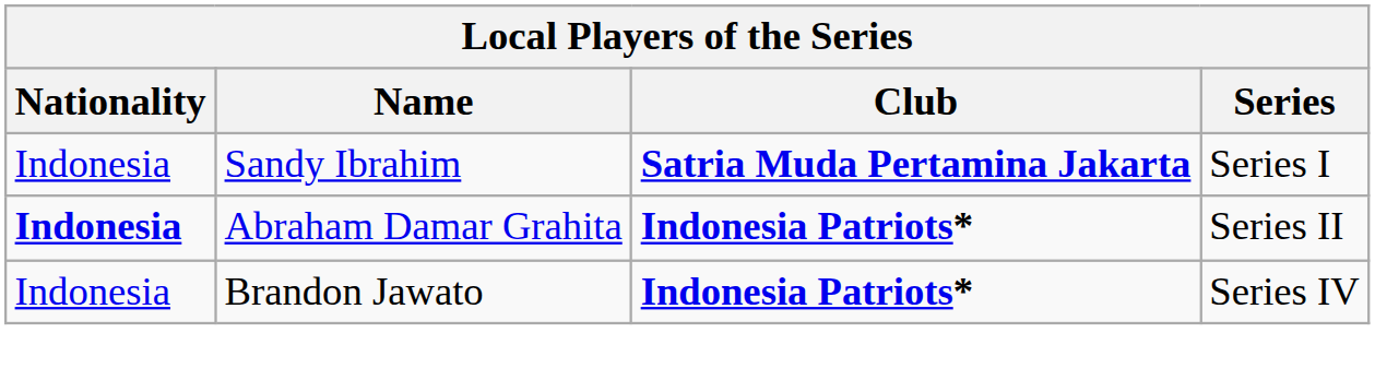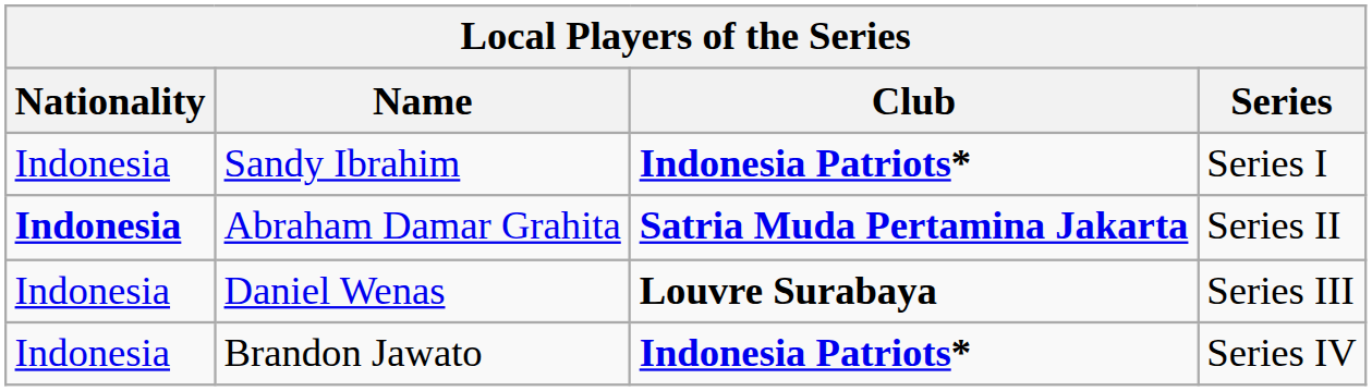Sandy Ibrahim | Club: Satria Muda Pertamina Jakarta -> Indonesia Patriots*
Abraham Damar Grahita | Club: Indonesia Patriots* -> Satria Muda Pertamina Jakarta
+ row: Indonesia | Daniel Wenas | Louvre Surabaya | Series III
